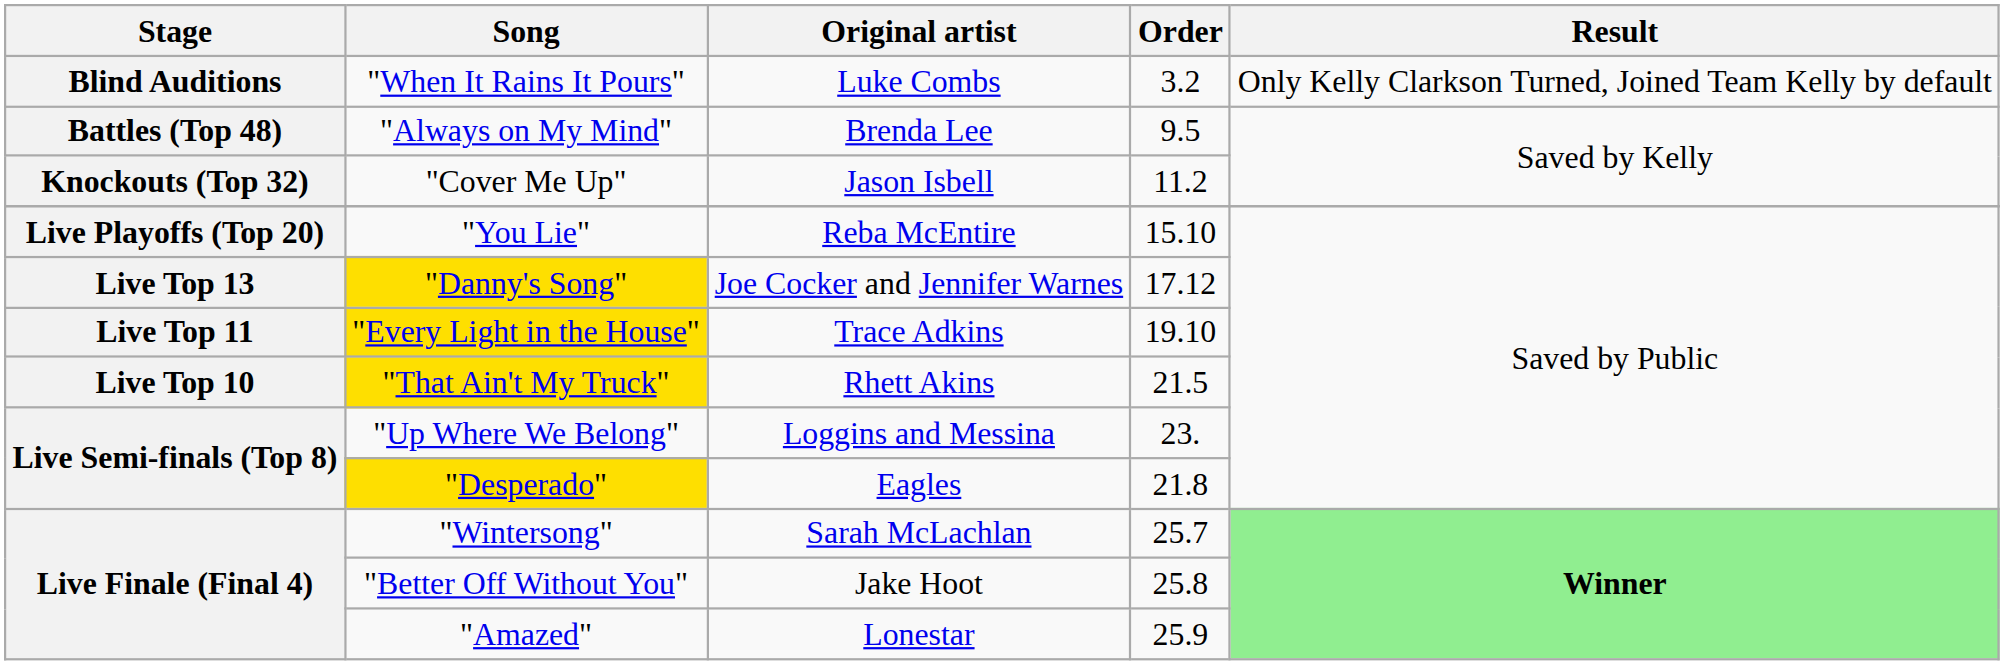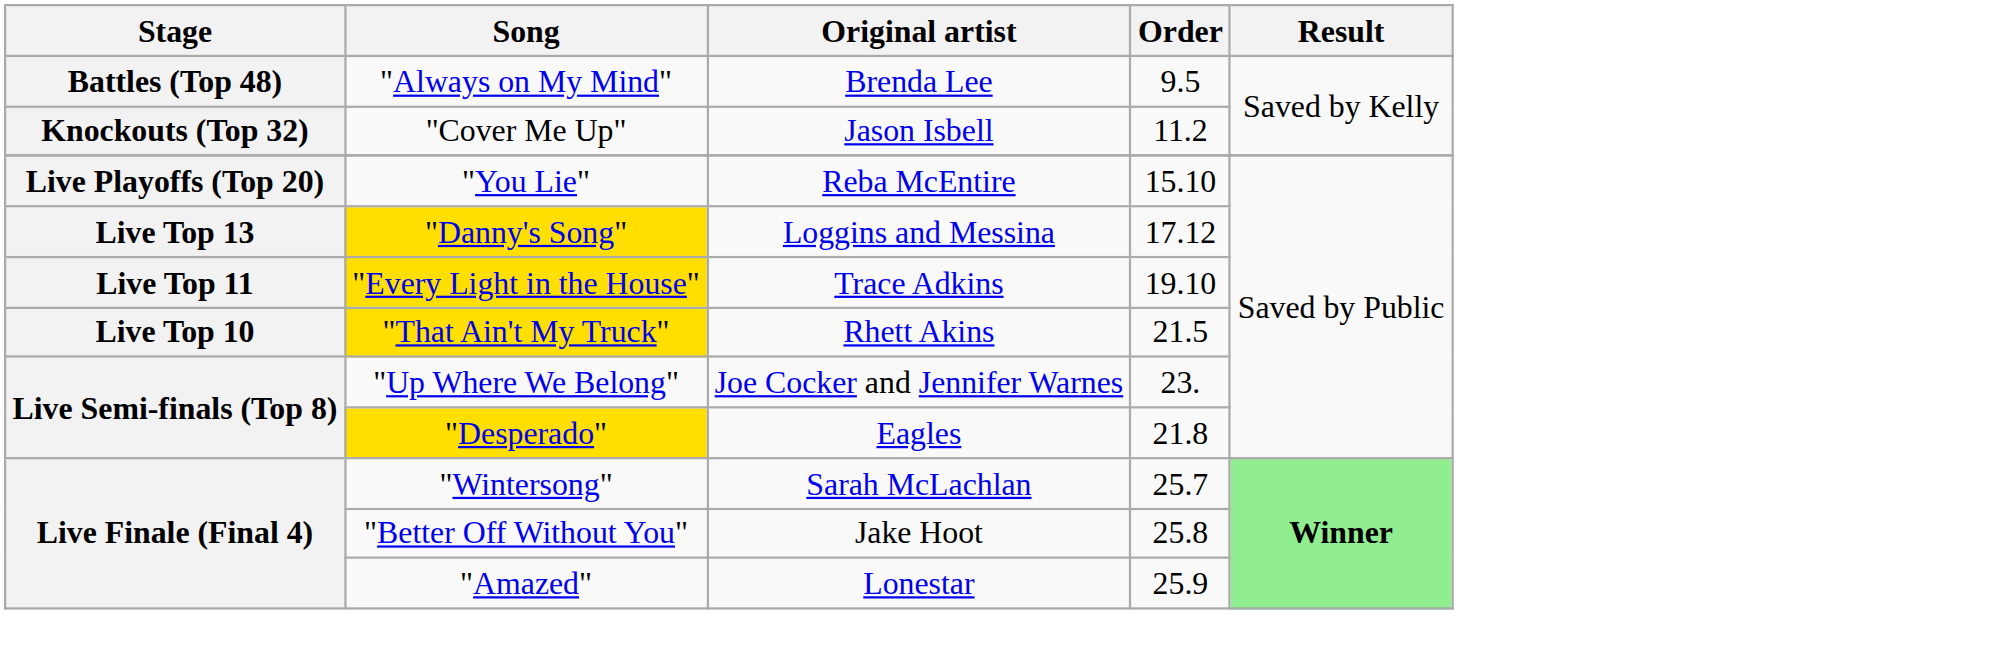- row: Blind Auditions | "When It Rains It Pours" | Luke Combs | 3.2 | Only Kelly Clarkson Turned, Joined Team Kelly by default
"Danny's Song" | Original artist: Joe Cocker and Jennifer Warnes -> Loggins and Messina
"Up Where We Belong" | Original artist: Loggins and Messina -> Joe Cocker and Jennifer Warnes
